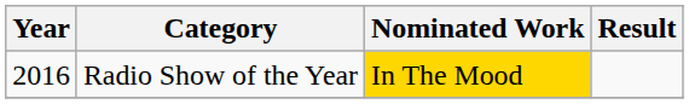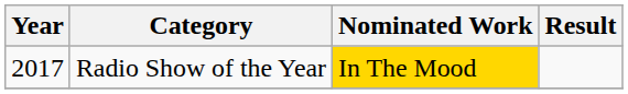Radio Show of the Year | Year: 2016 -> 2017
